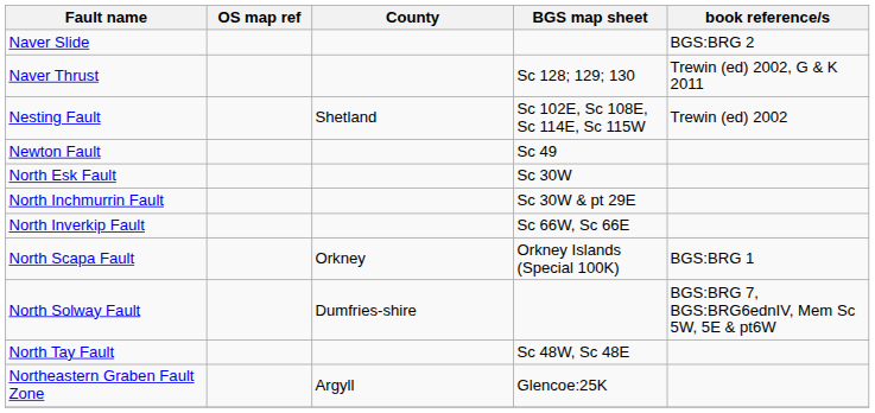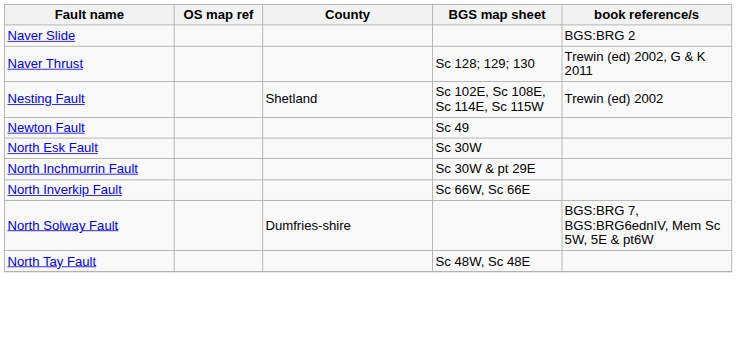- row: North Scapa Fault | Orkney | Orkney Islands (Special 100K) | BGS:BRG 1
- row: Northeastern Graben Fault Zone | Argyll | Glencoe:25K
